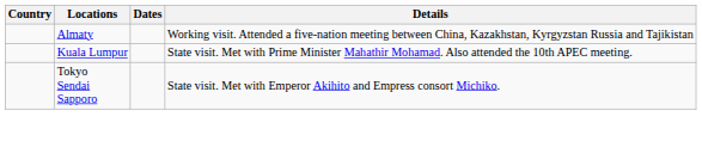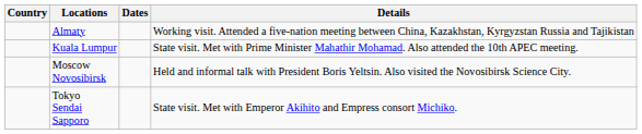+ row: Moscow Novosibirsk | Held and informal talk with President Boris Yeltsin. Also visited the Novosibirsk Science City.
